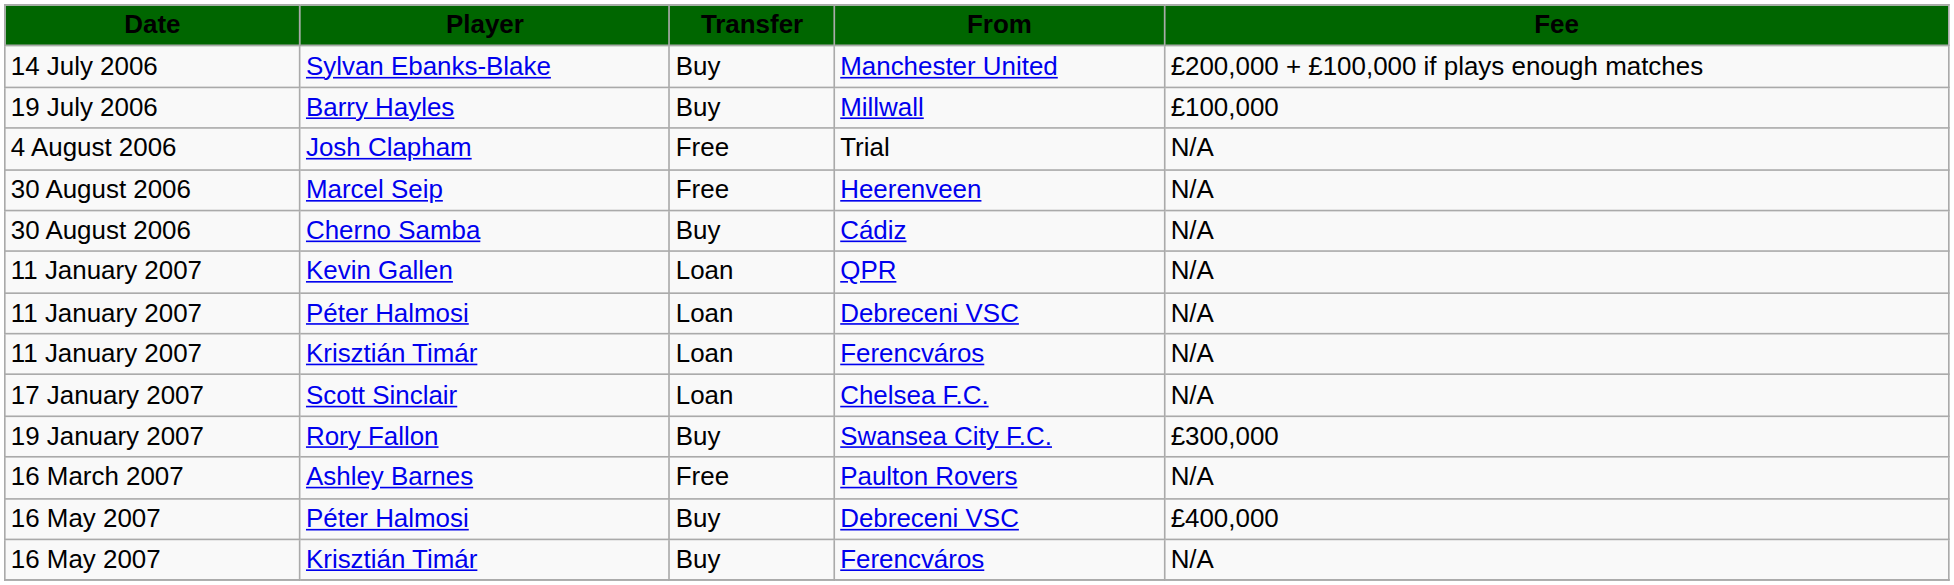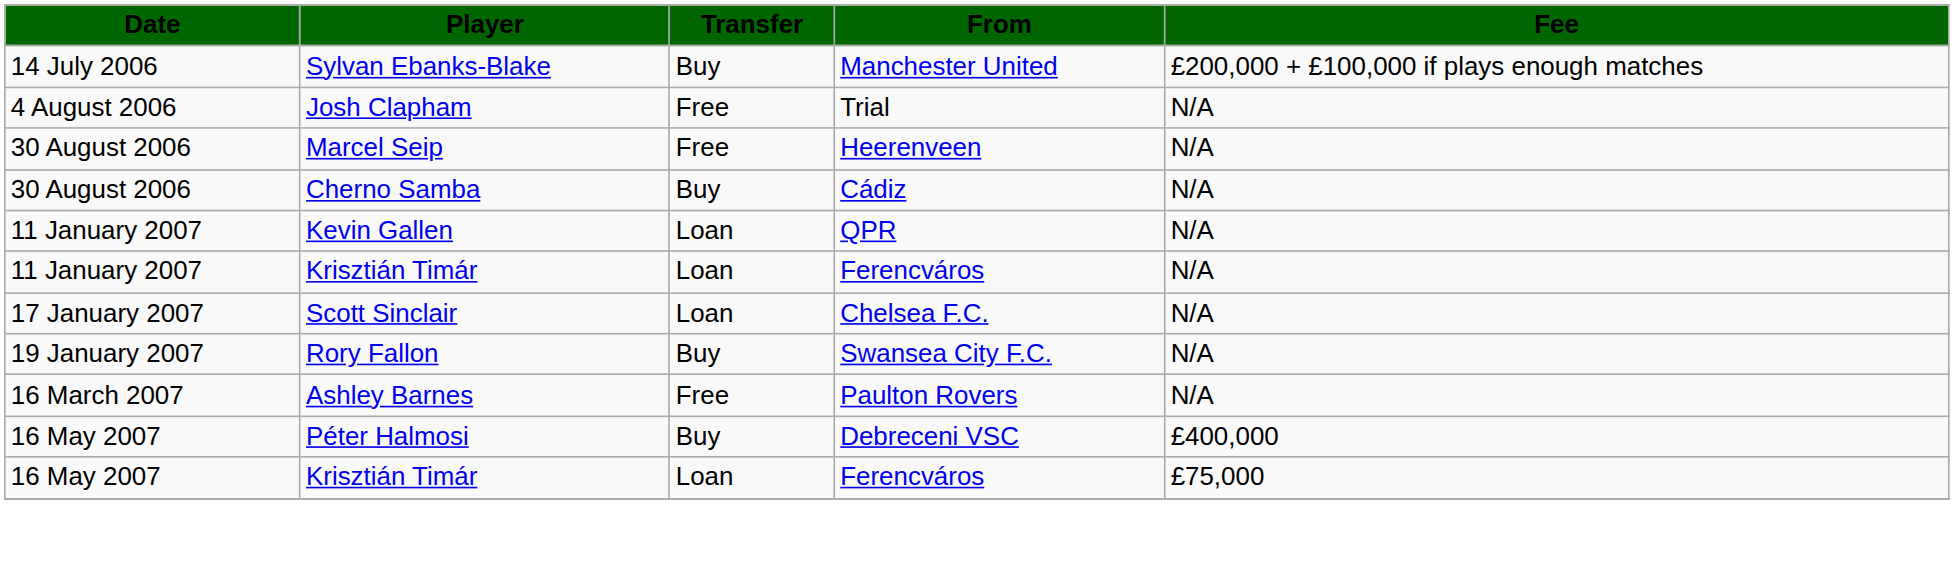- row: 19 July 2006 | Barry Hayles | Buy | Millwall | £100,000
- row: 11 January 2007 | Péter Halmosi | Loan | Debreceni VSC | N/A
Rory Fallon | Fee: £300,000 -> N/A
16 May 2007 / Krisztián Timár | Transfer: Buy -> Loan
16 May 2007 / Krisztián Timár | Fee: N/A -> £75,000
